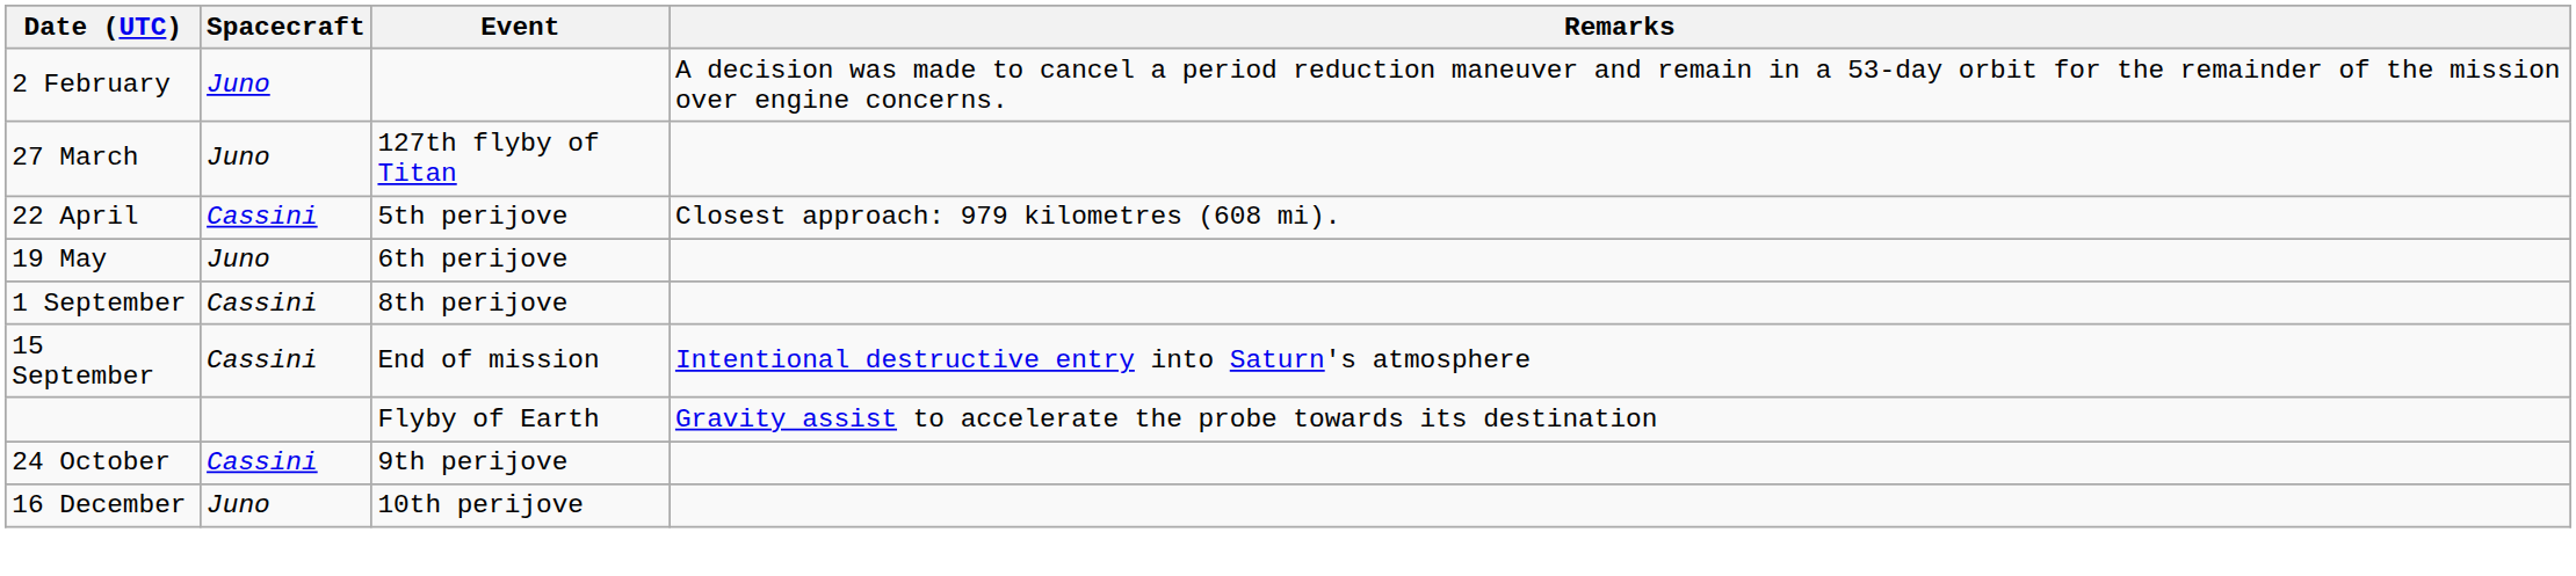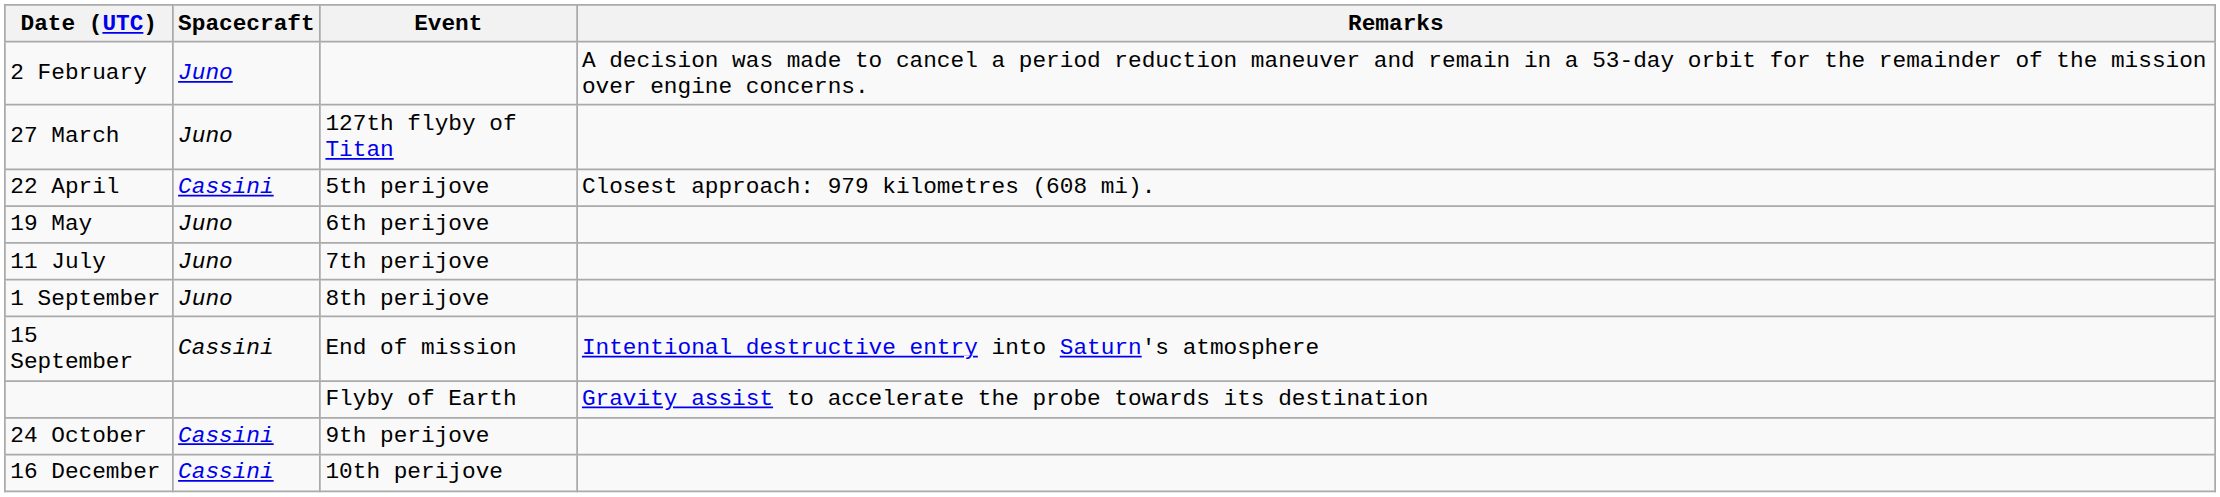+ row: 11 July | Juno | 7th perijove
1 September | Spacecraft: Cassini -> Juno
16 December | Spacecraft: Juno -> Cassini
